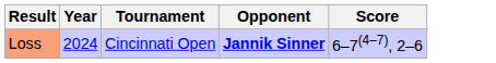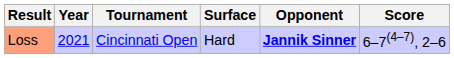+ column: Surface | Hard
Loss | Year: 2024 -> 2021
